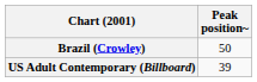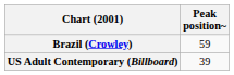Brazil (Crowley) | Peak position~: 50 -> 59
